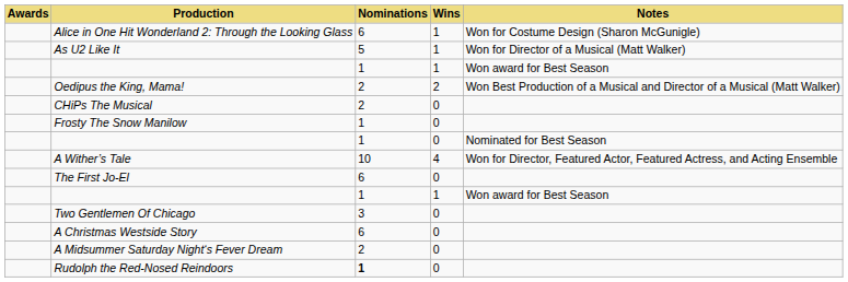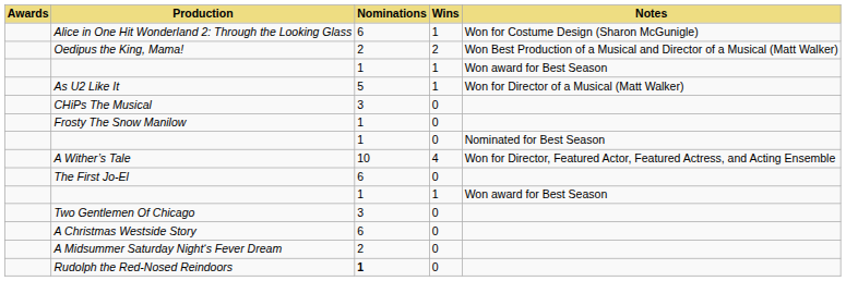rows swapped: As U2 Like It <-> Oedipus the King, Mama!
CHiPs The Musical | Nominations: 2 -> 3
